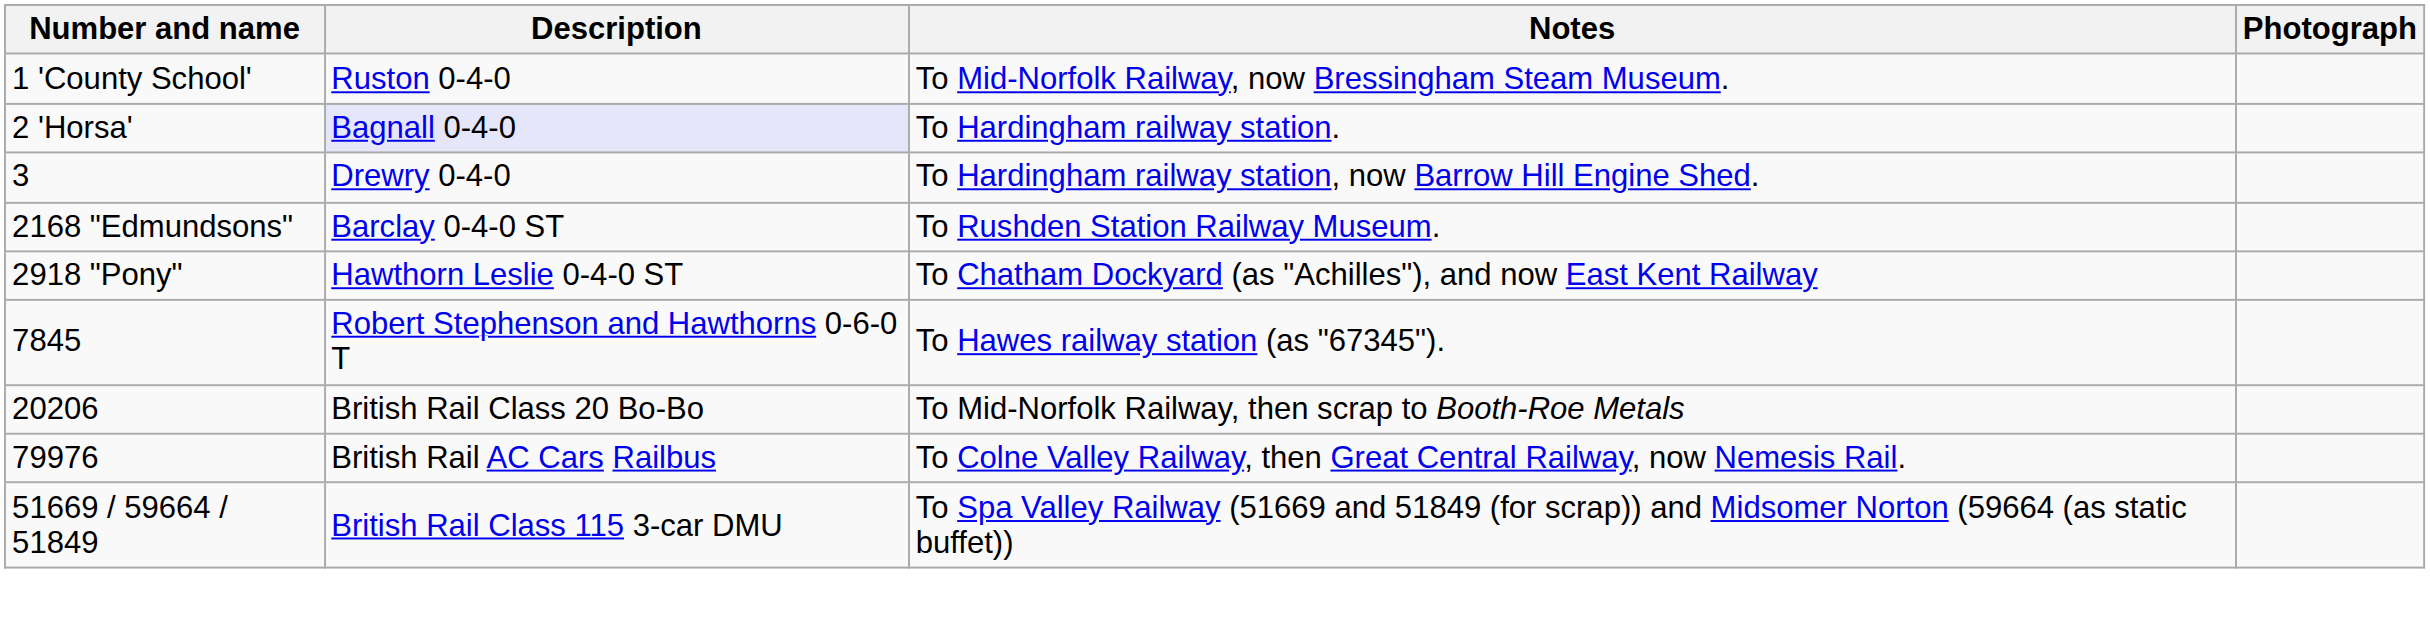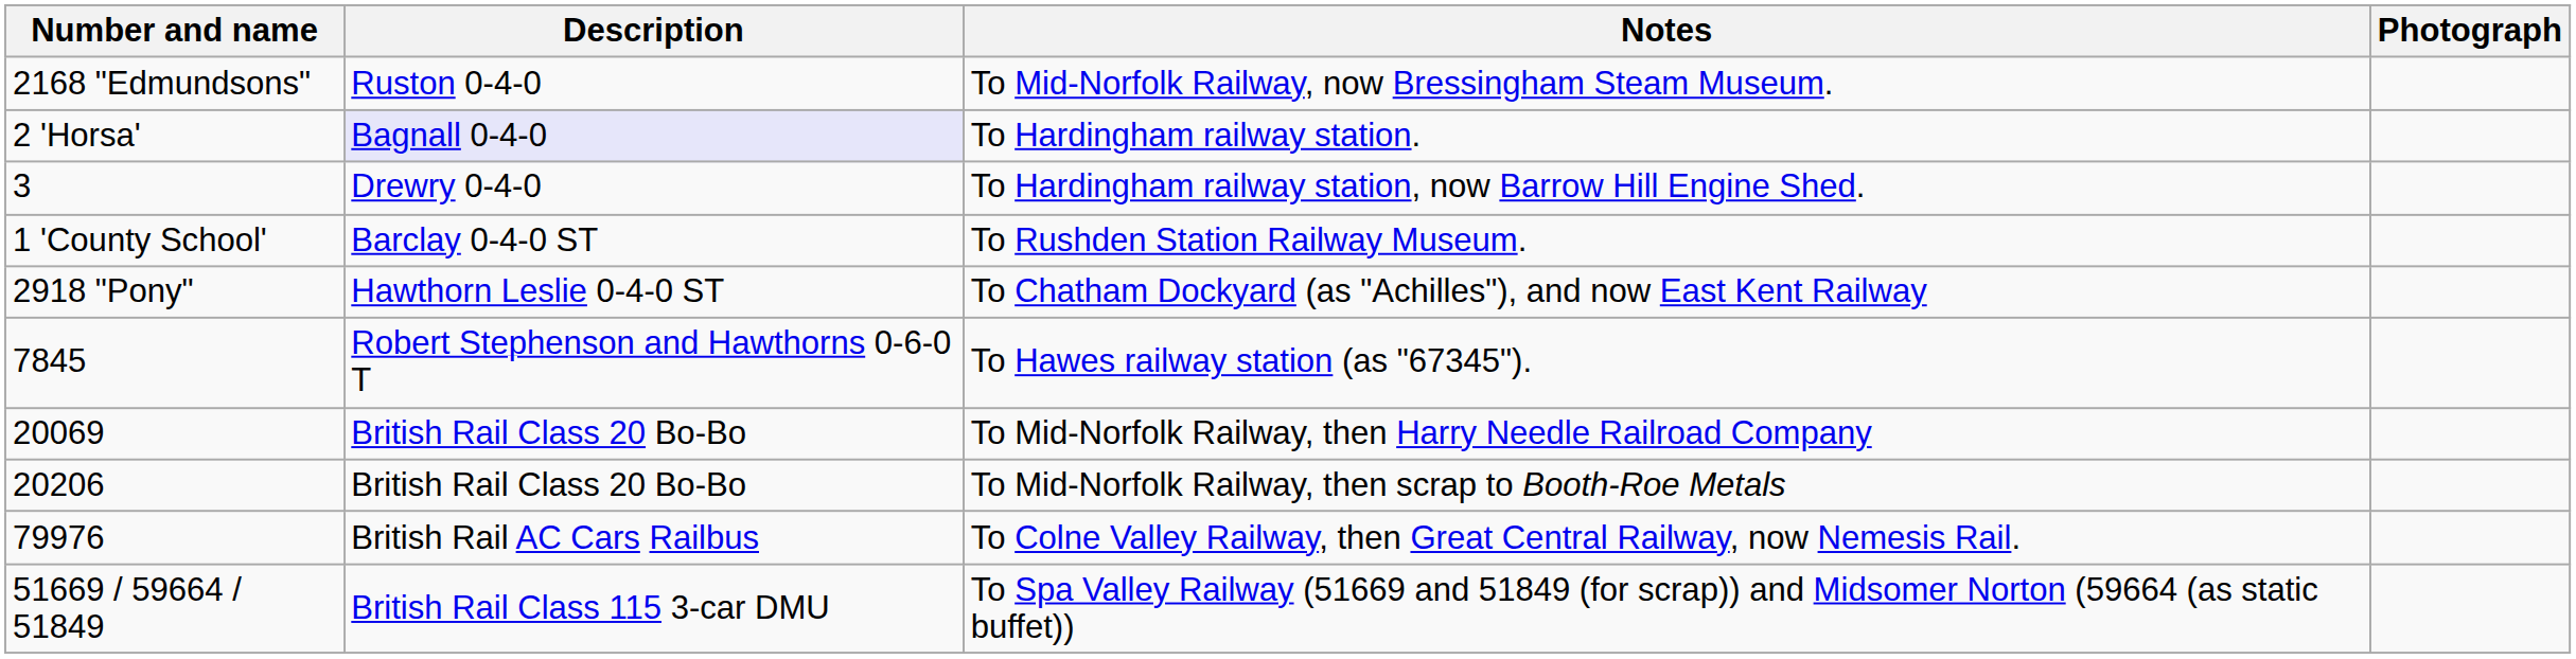To Mid-Norfolk Railway, now Bressingham Steam Museum. | Number and name: 1 'County School' -> 2168 "Edmundsons"
To Rushden Station Railway Museum. | Number and name: 2168 "Edmundsons" -> 1 'County School'
+ row: 20069 | British Rail Class 20 Bo-Bo | To Mid-Norfolk Railway, then Harry Needle Railroad Company
